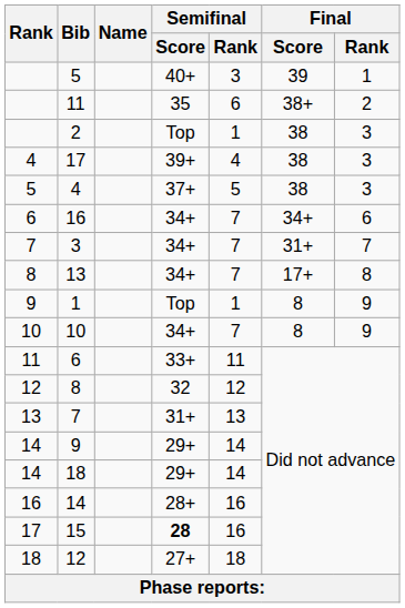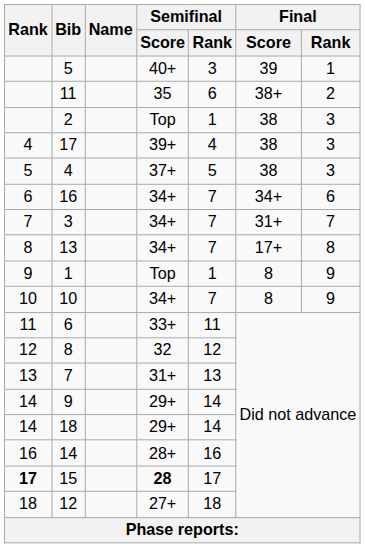15 | Rank: normal -> bold
15 | Semifinal / Rank: 16 -> 17
